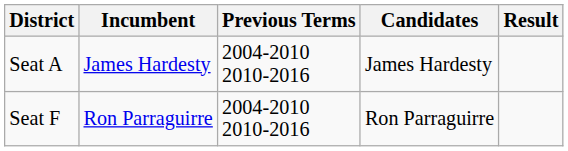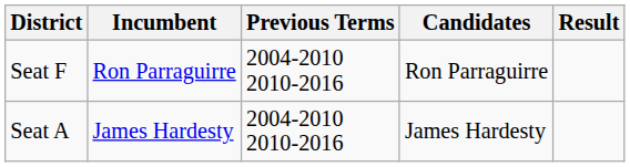rows swapped: Seat A <-> Seat F
